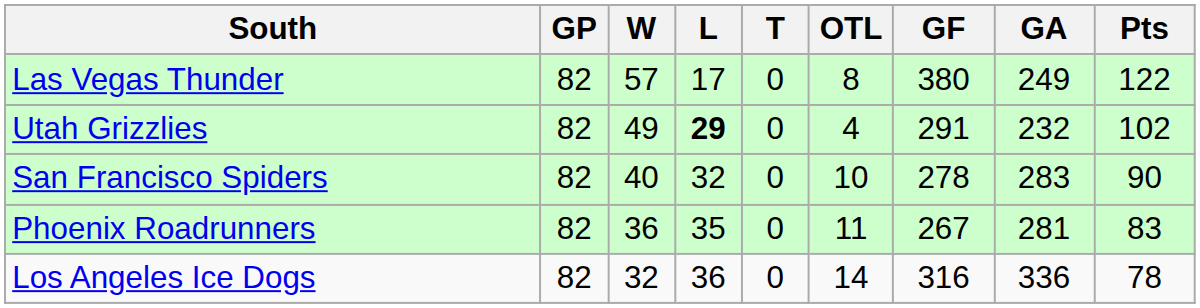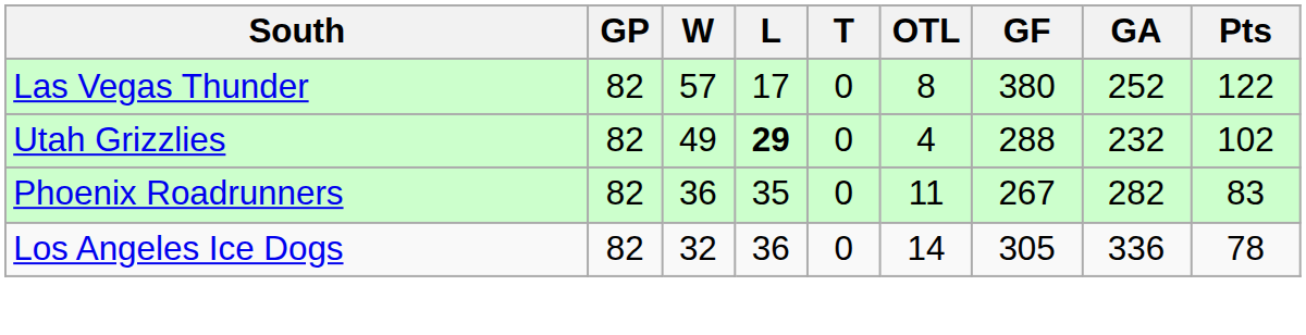Las Vegas Thunder | GA: 249 -> 252
Utah Grizzlies | GF: 291 -> 288
- row: San Francisco Spiders | 82 | 40 | 32 | 0 | 10 | 278 | 283 | 90
Phoenix Roadrunners | GA: 281 -> 282
Los Angeles Ice Dogs | GF: 316 -> 305
